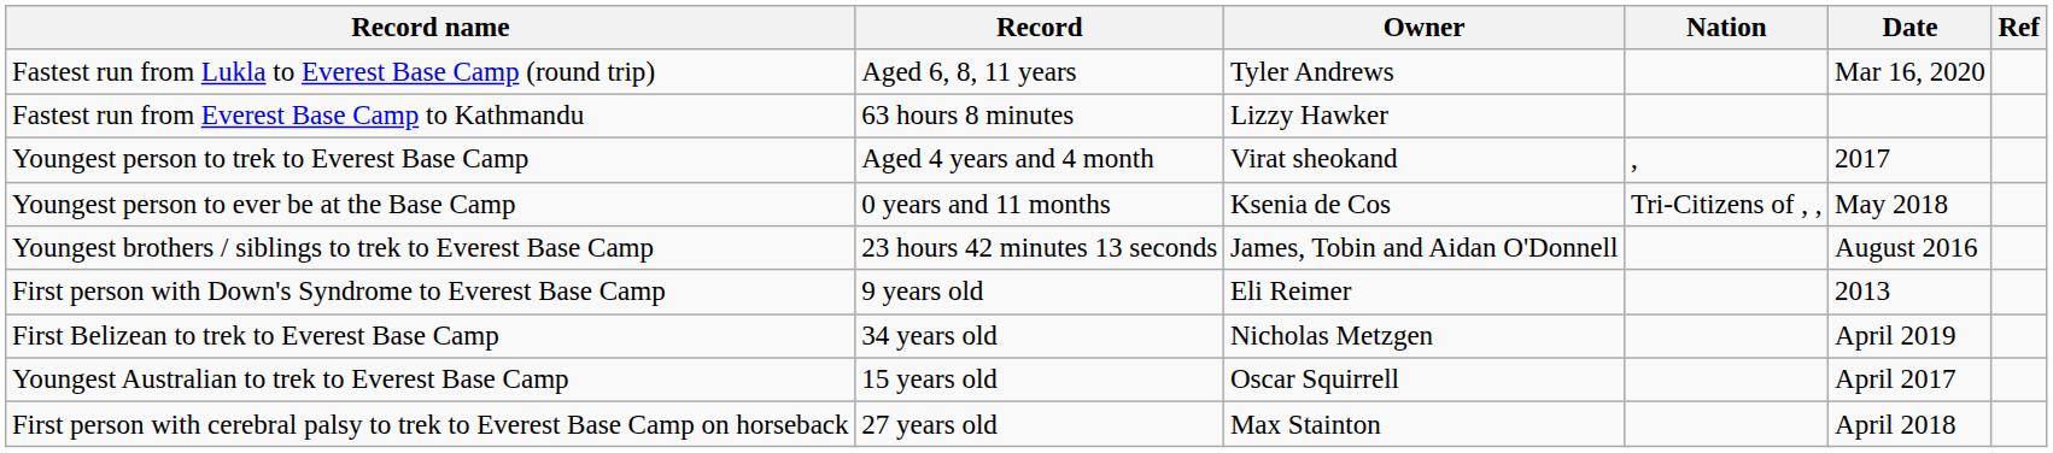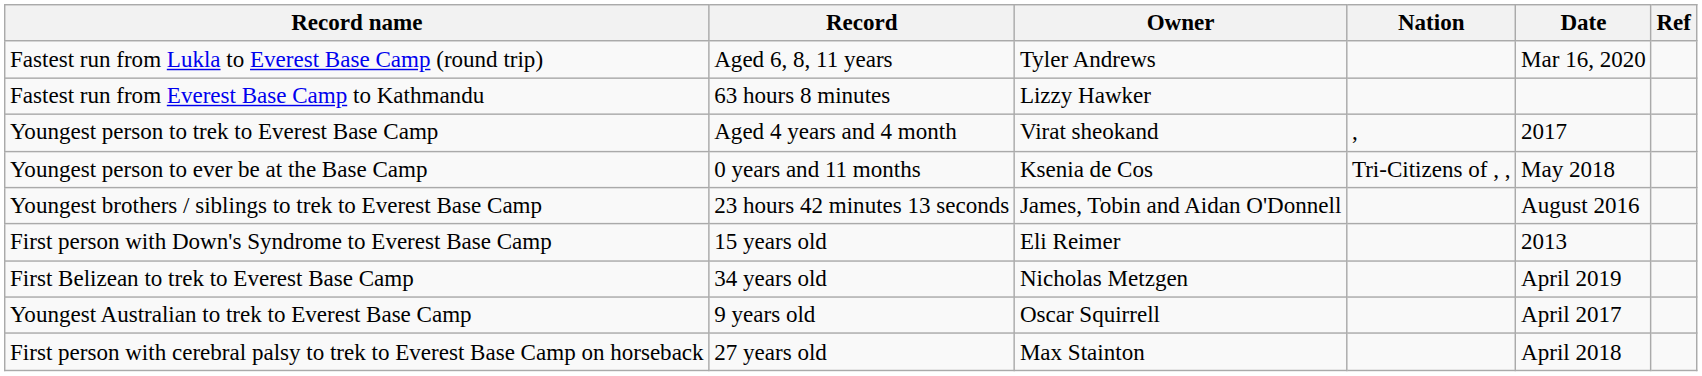First person with Down's Syndrome to Everest Base Camp | Record: 9 years old -> 15 years old
Youngest Australian to trek to Everest Base Camp | Record: 15 years old -> 9 years old
